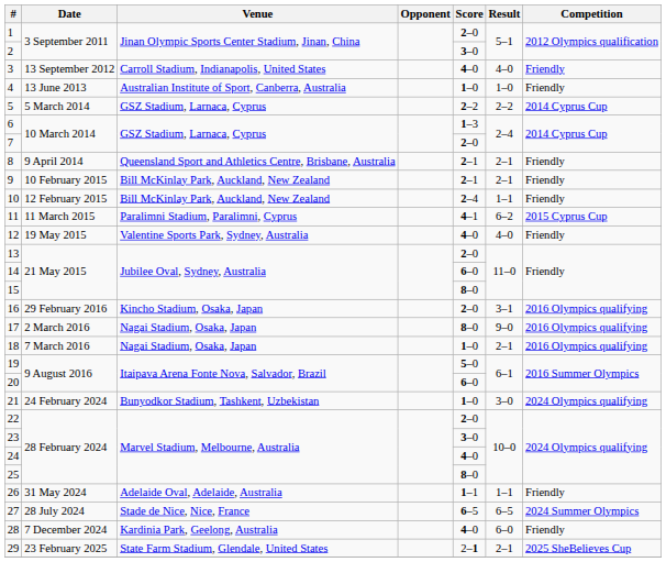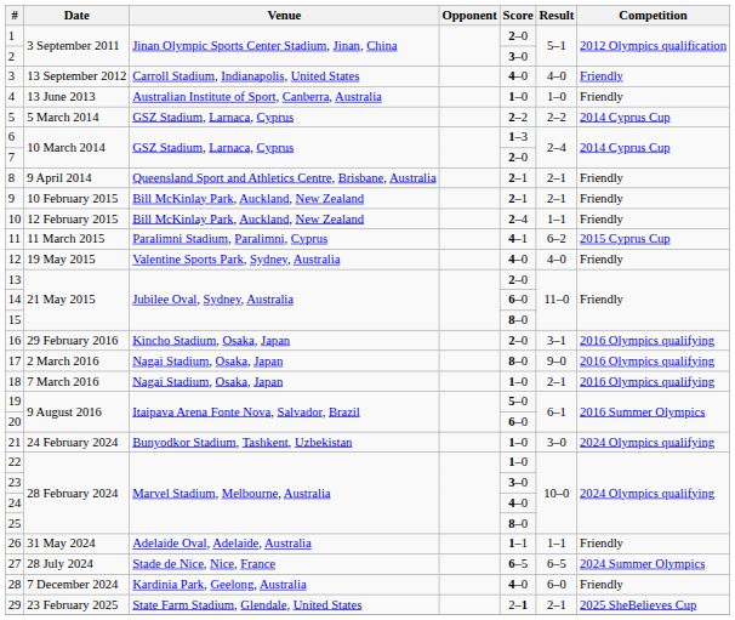22 | Score: 2–0 -> 1–0
